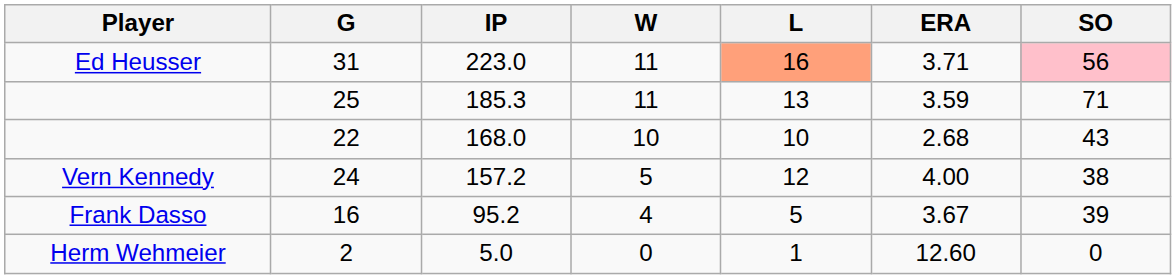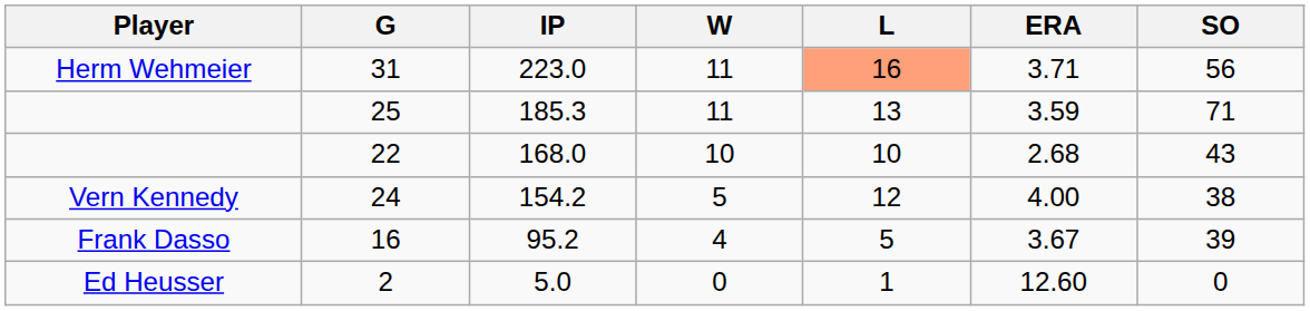31 | Player: Ed Heusser -> Herm Wehmeier
31 | SO: pink background -> no background
24 | IP: 157.2 -> 154.2
2 | Player: Herm Wehmeier -> Ed Heusser
